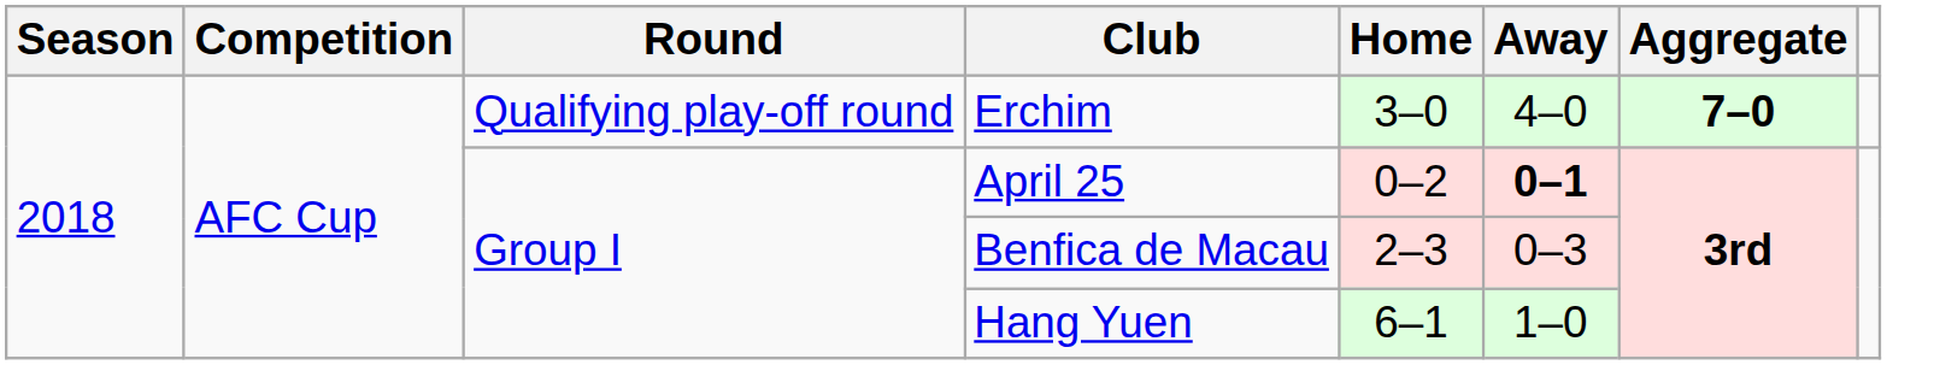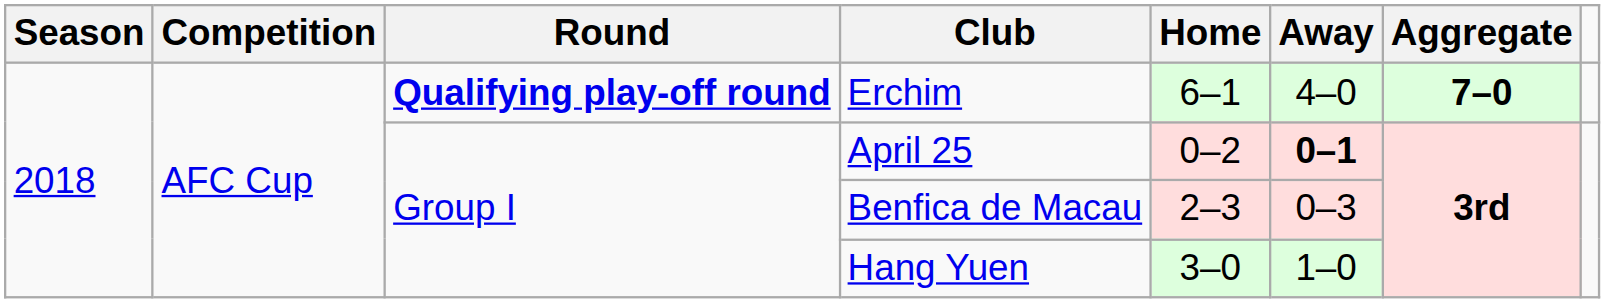Erchim | Round: normal -> bold
Erchim | Home: 3–0 -> 6–1
Hang Yuen | Home: 6–1 -> 3–0
